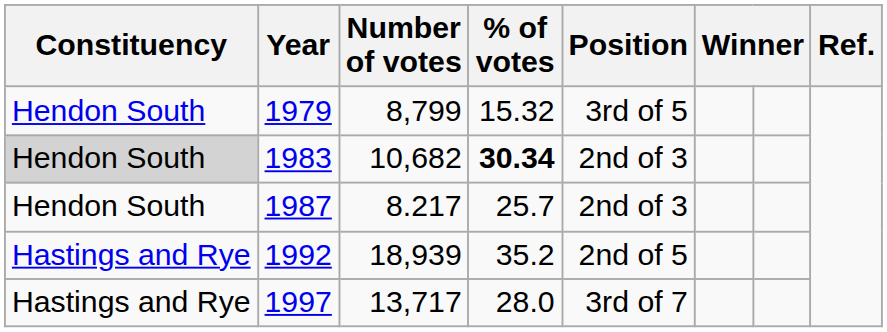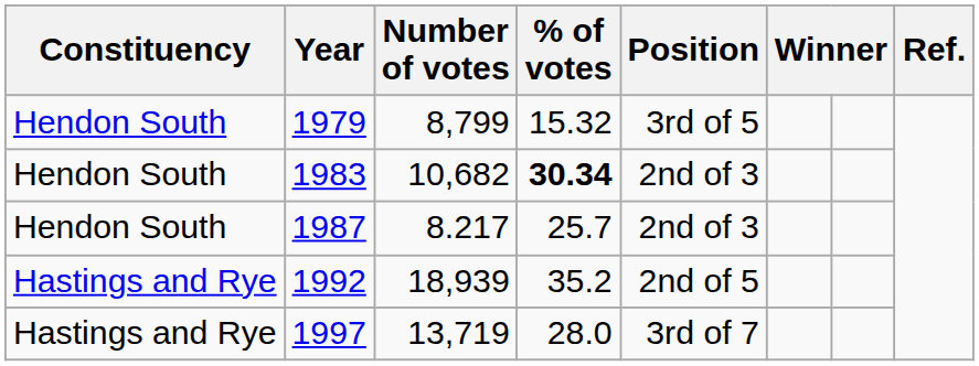1983 | Constituency: lightgrey background -> no background
1997 | Number of votes: 13,717 -> 13,719
